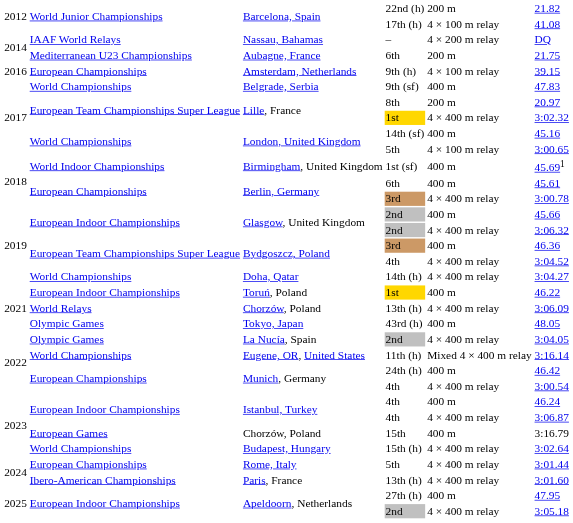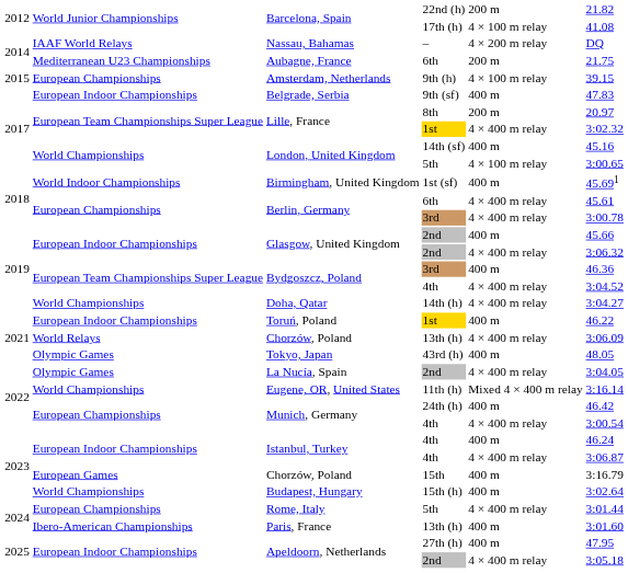Amsterdam, Netherlands | column 1: 2016 -> 2015
Belgrade, Serbia | column 2: World Championships -> European Indoor Championships
Berlin, Germany / 6th | column 5: 400 m -> 4 × 400 m relay
Budapest, Hungary | column 5: 4 × 400 m relay -> 400 m
Paris, France | column 5: 4 × 400 m relay -> 400 m
